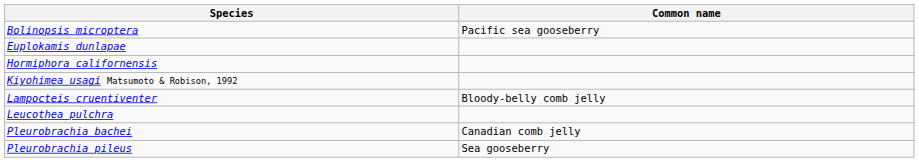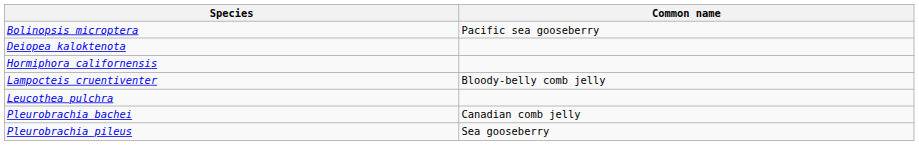+ row: Deiopea kaloktenota
- row: Euplokamis dunlapae
- row: Kiyohimea usagi Matsumoto & Robison, 1992
